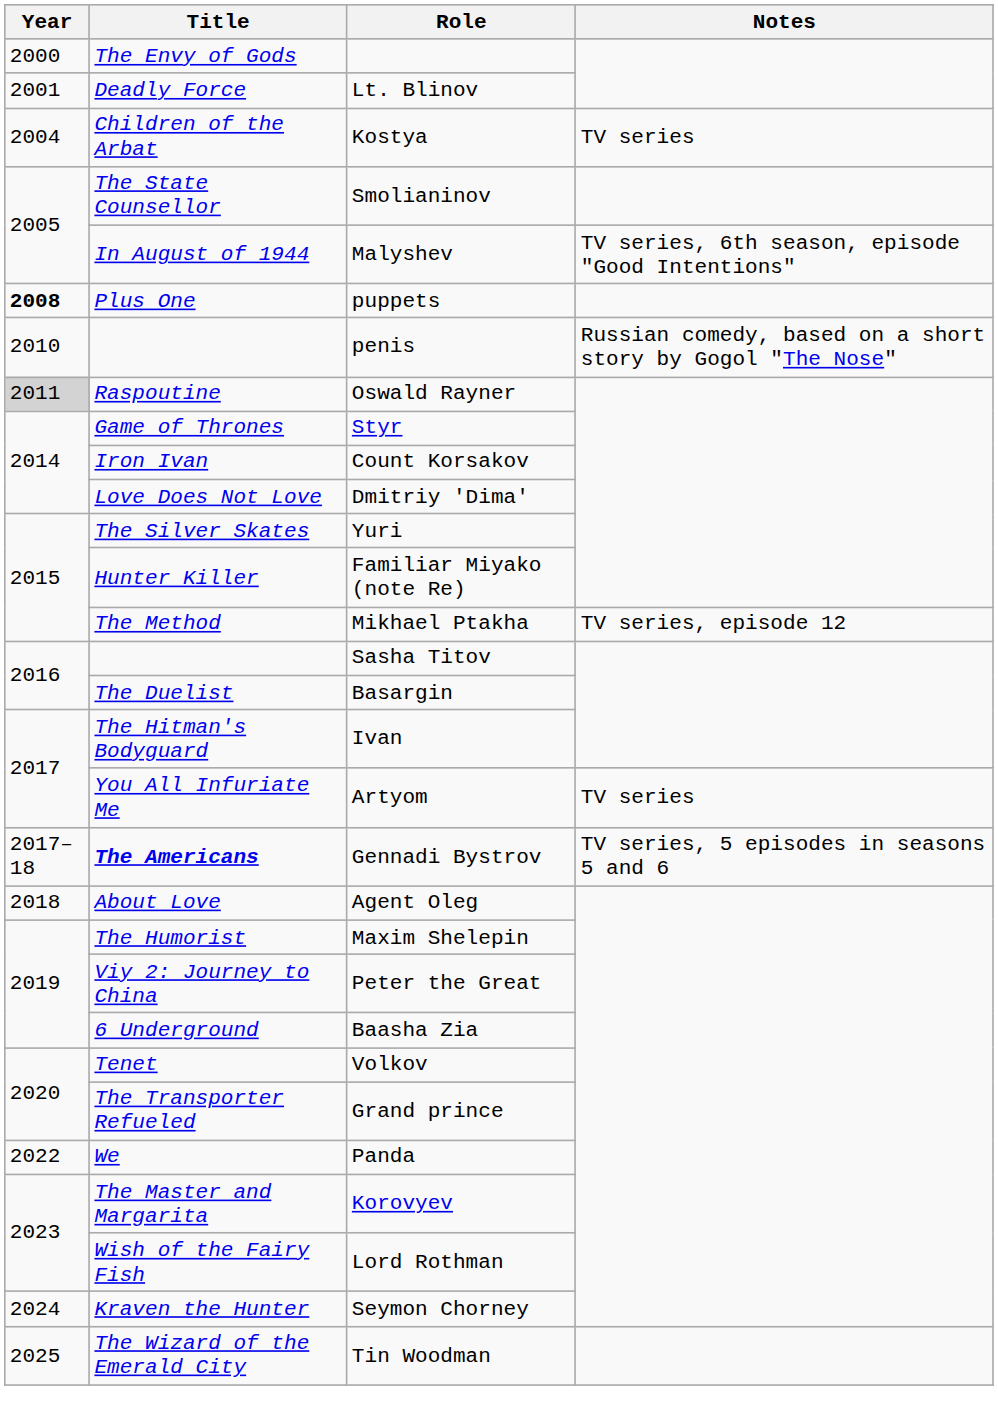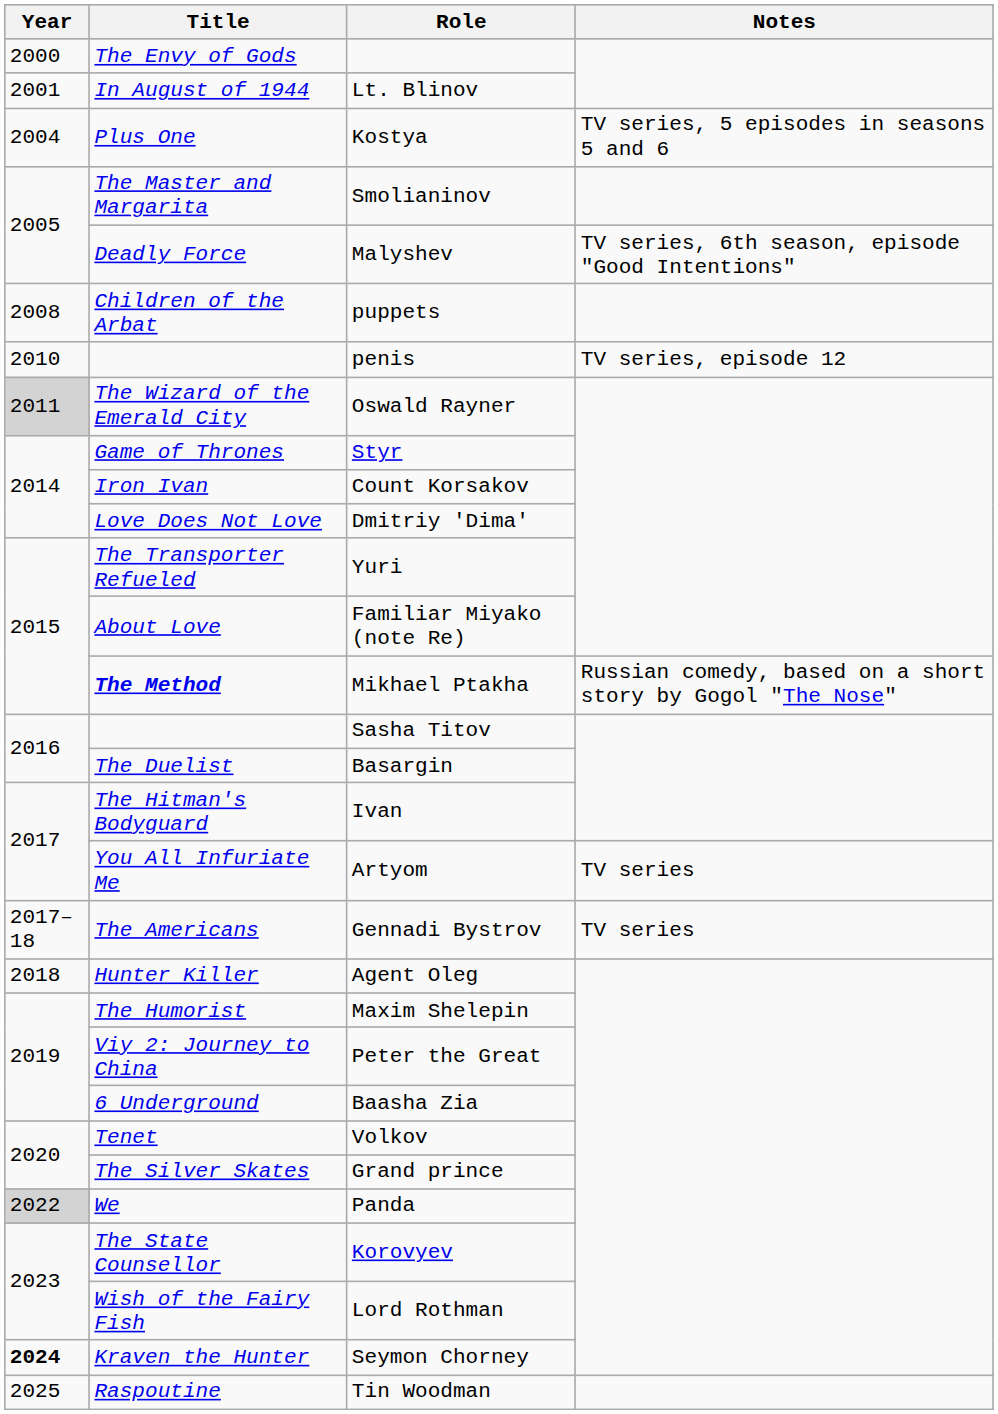Lt. Blinov | Title: Deadly Force -> In August of 1944
Kostya | Title: Children of the Arbat -> Plus One
Kostya | Notes: TV series -> TV series, 5 episodes in seasons 5 and 6
Smolianinov | Title: The State Counsellor -> The Master and Margarita
Malyshev | Title: In August of 1944 -> Deadly Force
puppets | Year: bold -> normal
puppets | Title: Plus One -> Children of the Arbat
penis | Notes: Russian comedy, based on a short story by Gogol "The Nose" -> TV series, episode 12
Oswald Rayner | Title: Raspoutine -> The Wizard of the Emerald City
Yuri | Title: The Silver Skates -> The Transporter Refueled
Familiar Miyako (note Re) | Title: Hunter Killer -> About Love
Mikhael Ptakha | Title: normal -> bold
Mikhael Ptakha | Notes: TV series, episode 12 -> Russian comedy, based on a short story by Gogol "The Nose"
Gennadi Bystrov | Title: bold -> normal
Gennadi Bystrov | Notes: TV series, 5 episodes in seasons 5 and 6 -> TV series
Agent Oleg | Title: About Love -> Hunter Killer
Grand prince | Title: The Transporter Refueled -> The Silver Skates
Panda | Year: no background -> lightgrey background
Korovyev | Title: The Master and Margarita -> The State Counsellor
Seymon Chorney | Year: normal -> bold
Tin Woodman | Title: The Wizard of the Emerald City -> Raspoutine
